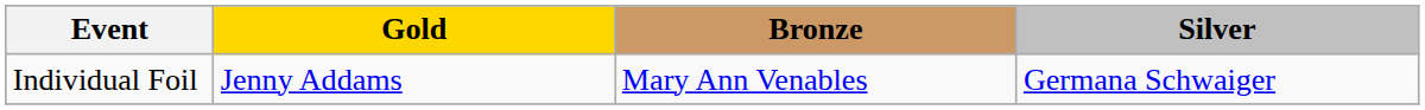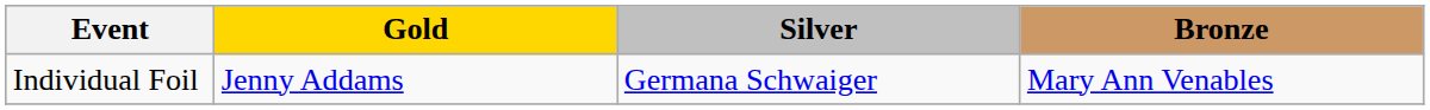columns swapped: Silver <-> Bronze
